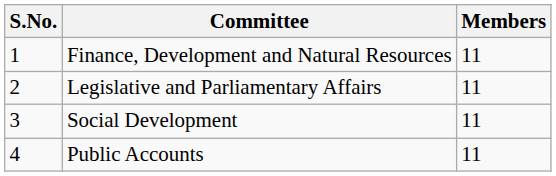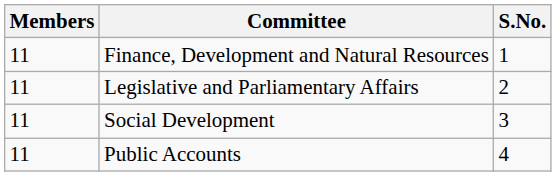columns swapped: S.No. <-> Members
